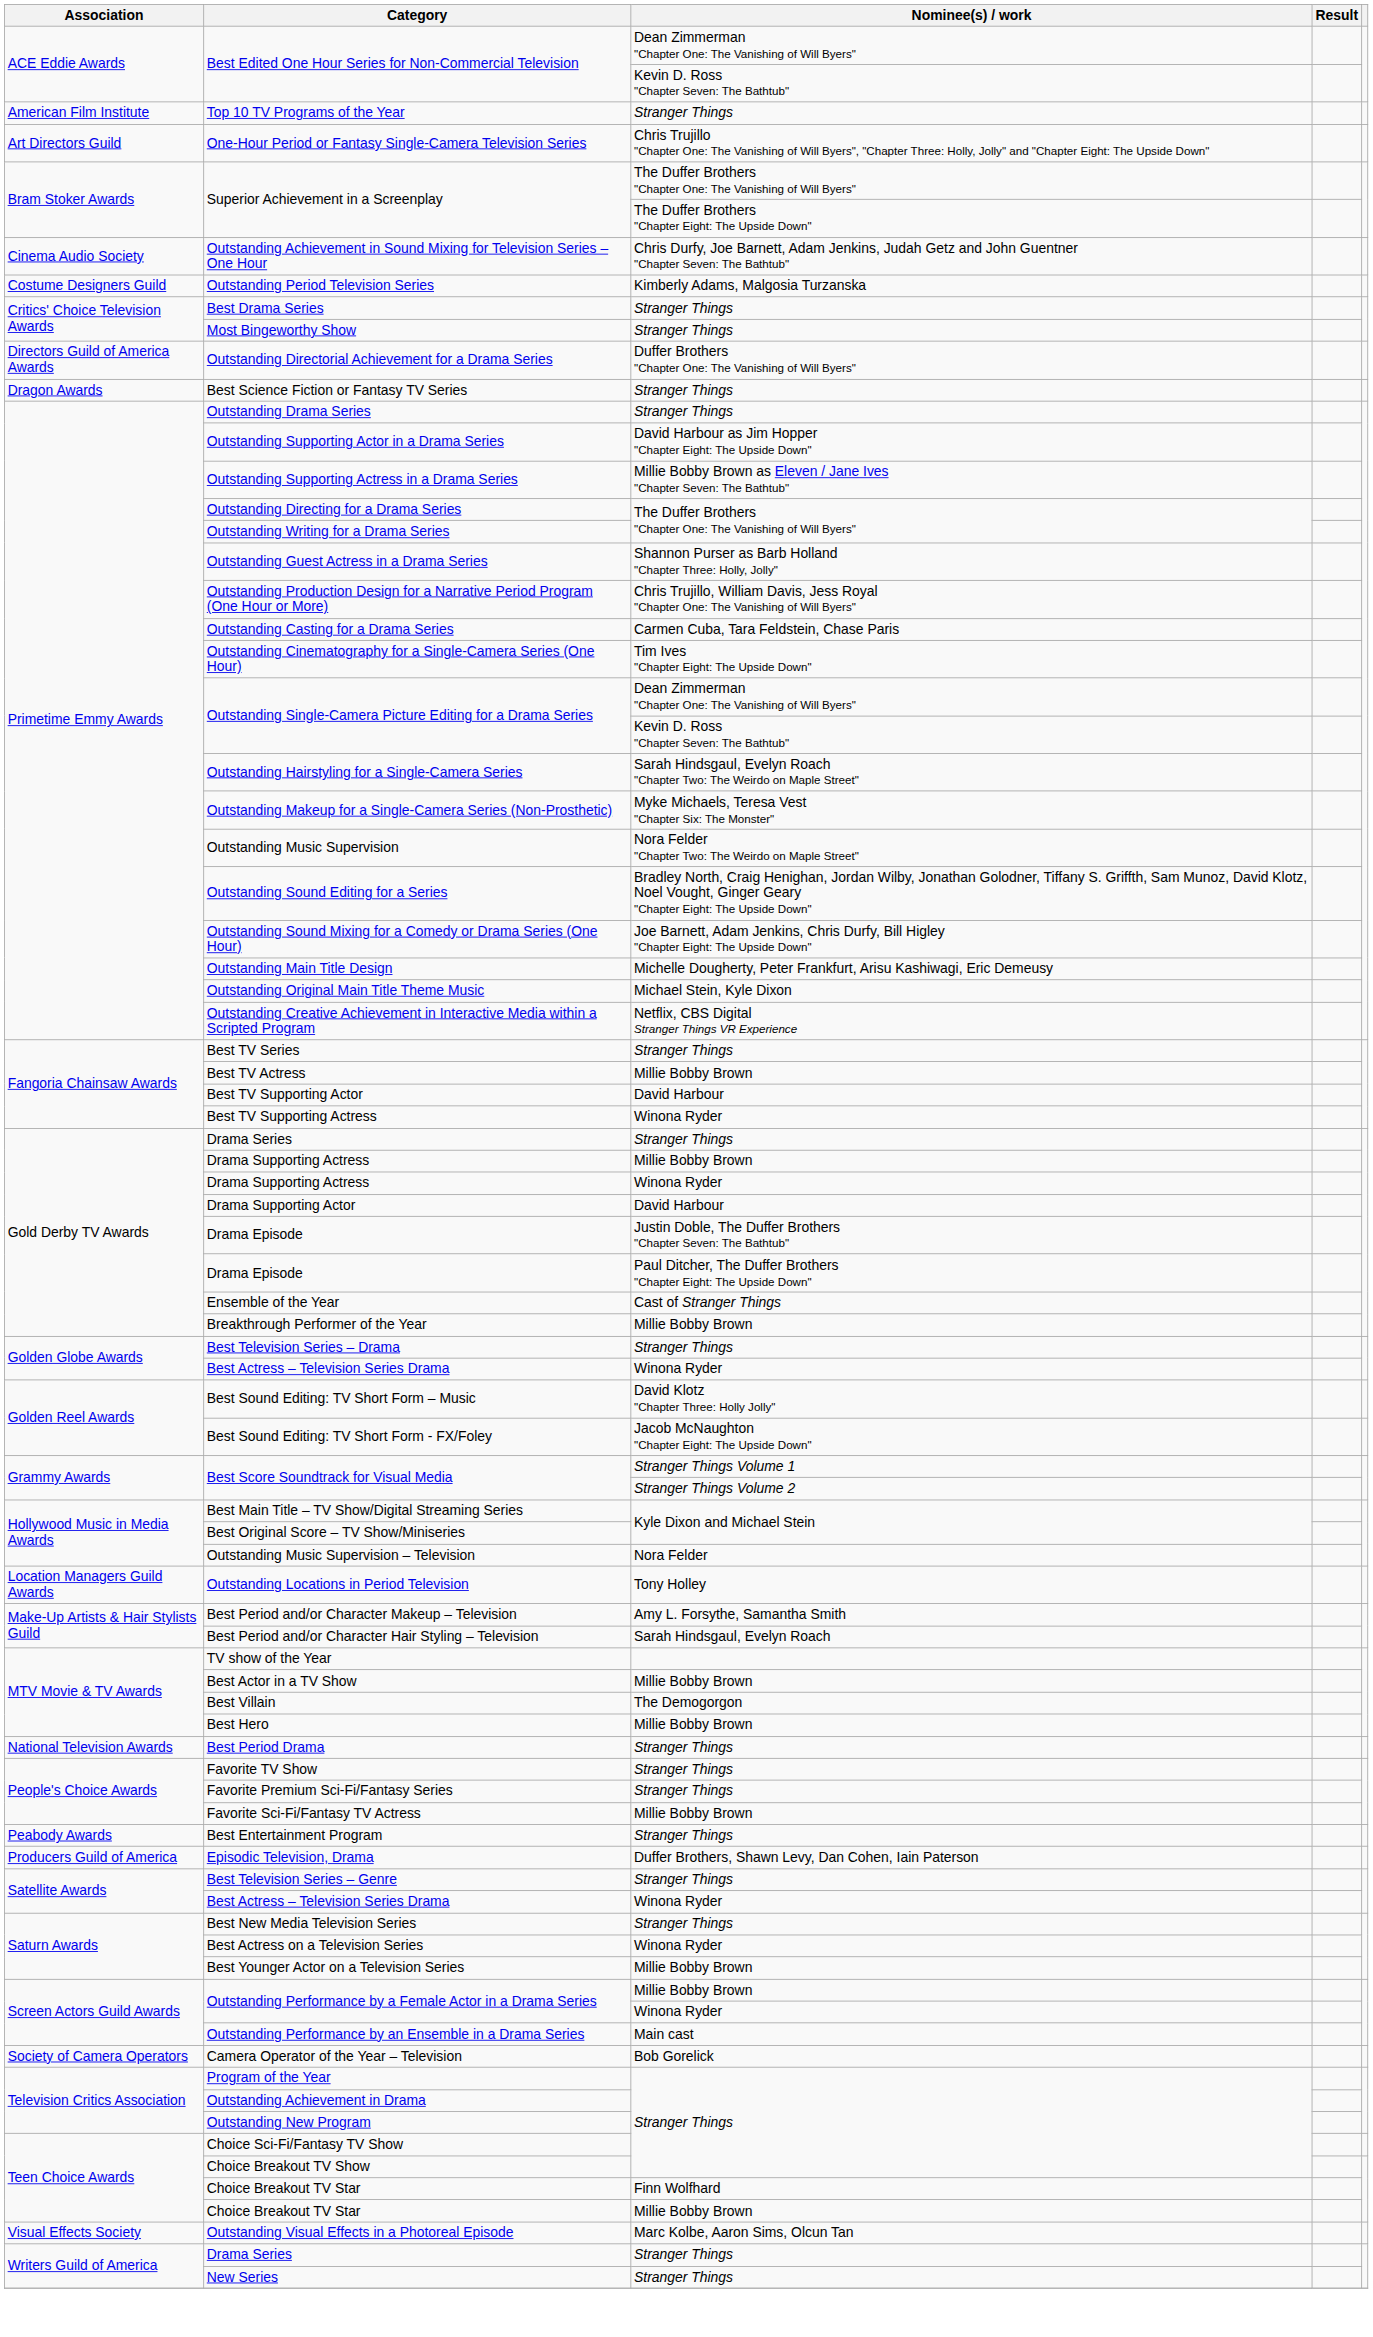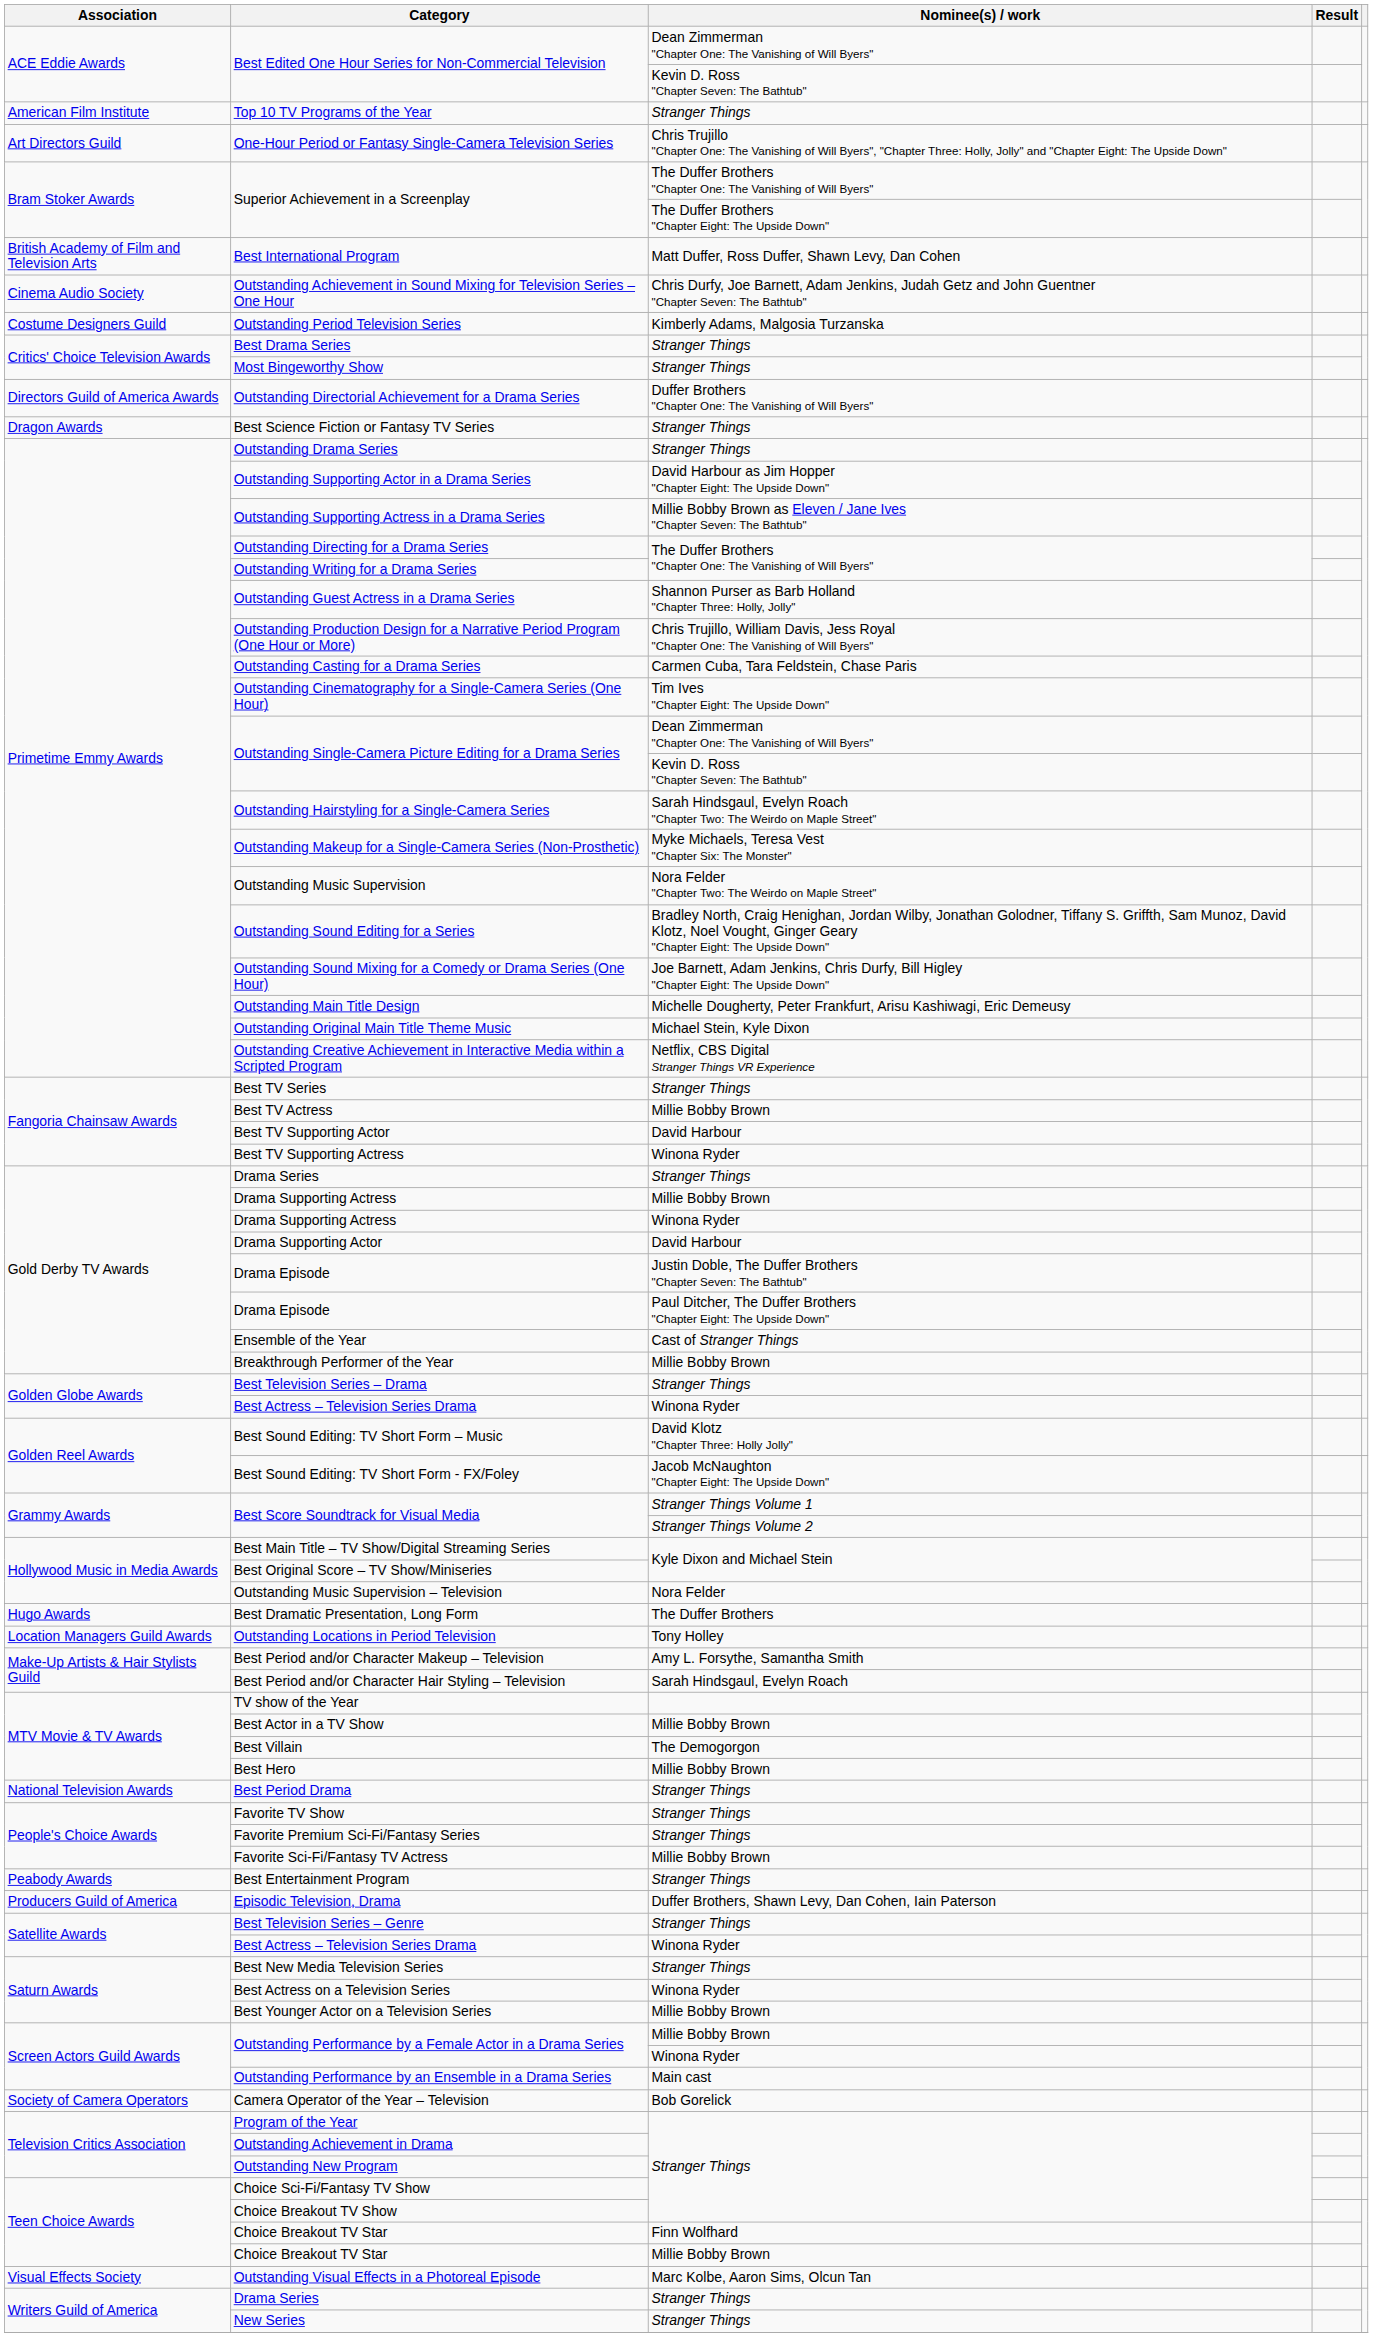+ row: British Academy of Film and Television Arts | Best International Program | Matt Duffer, Ross Duffer, Shawn Levy, Dan Cohen
+ row: Hugo Awards | Best Dramatic Presentation, Long Form | The Duffer Brothers
